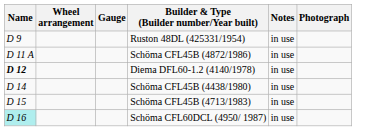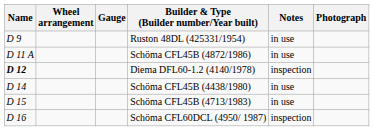Diema DFL60-1.2 (4140/1978) | Notes: in use -> inspection
Schöma CFL60DCL (4950/ 1987) | Name: paleturquoise background -> no background
Schöma CFL60DCL (4950/ 1987) | Notes: in use -> inspection
